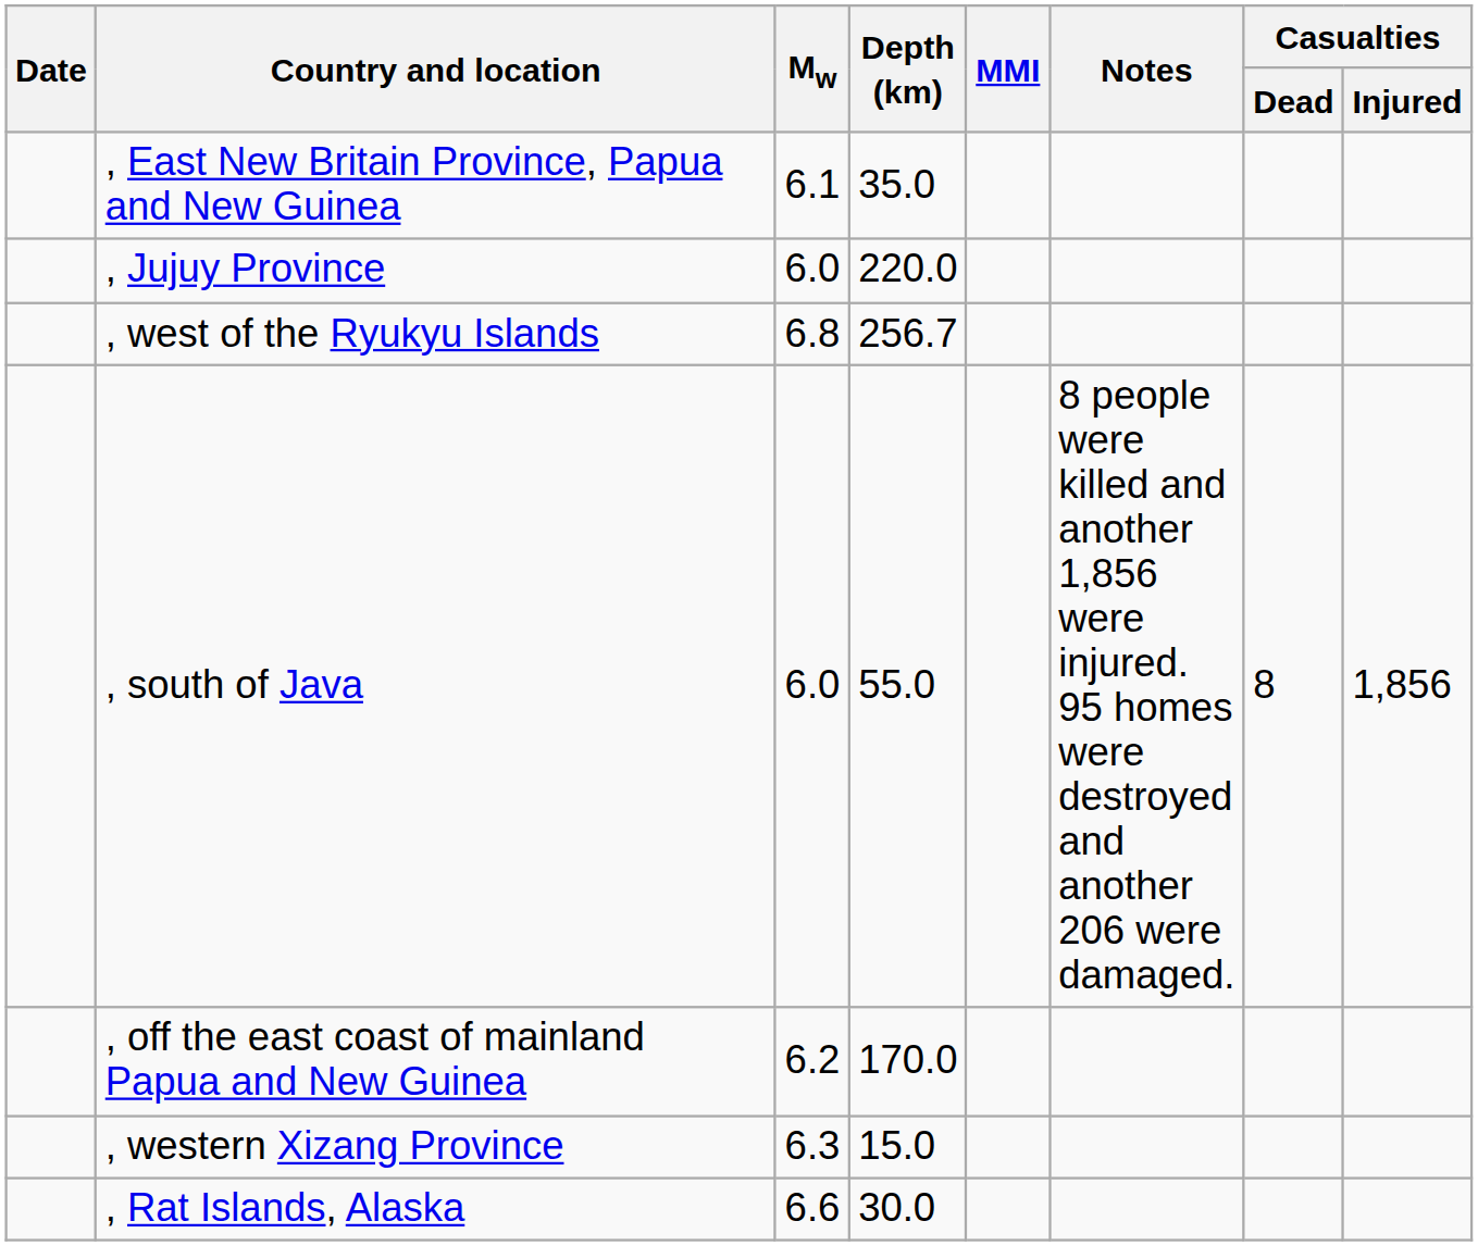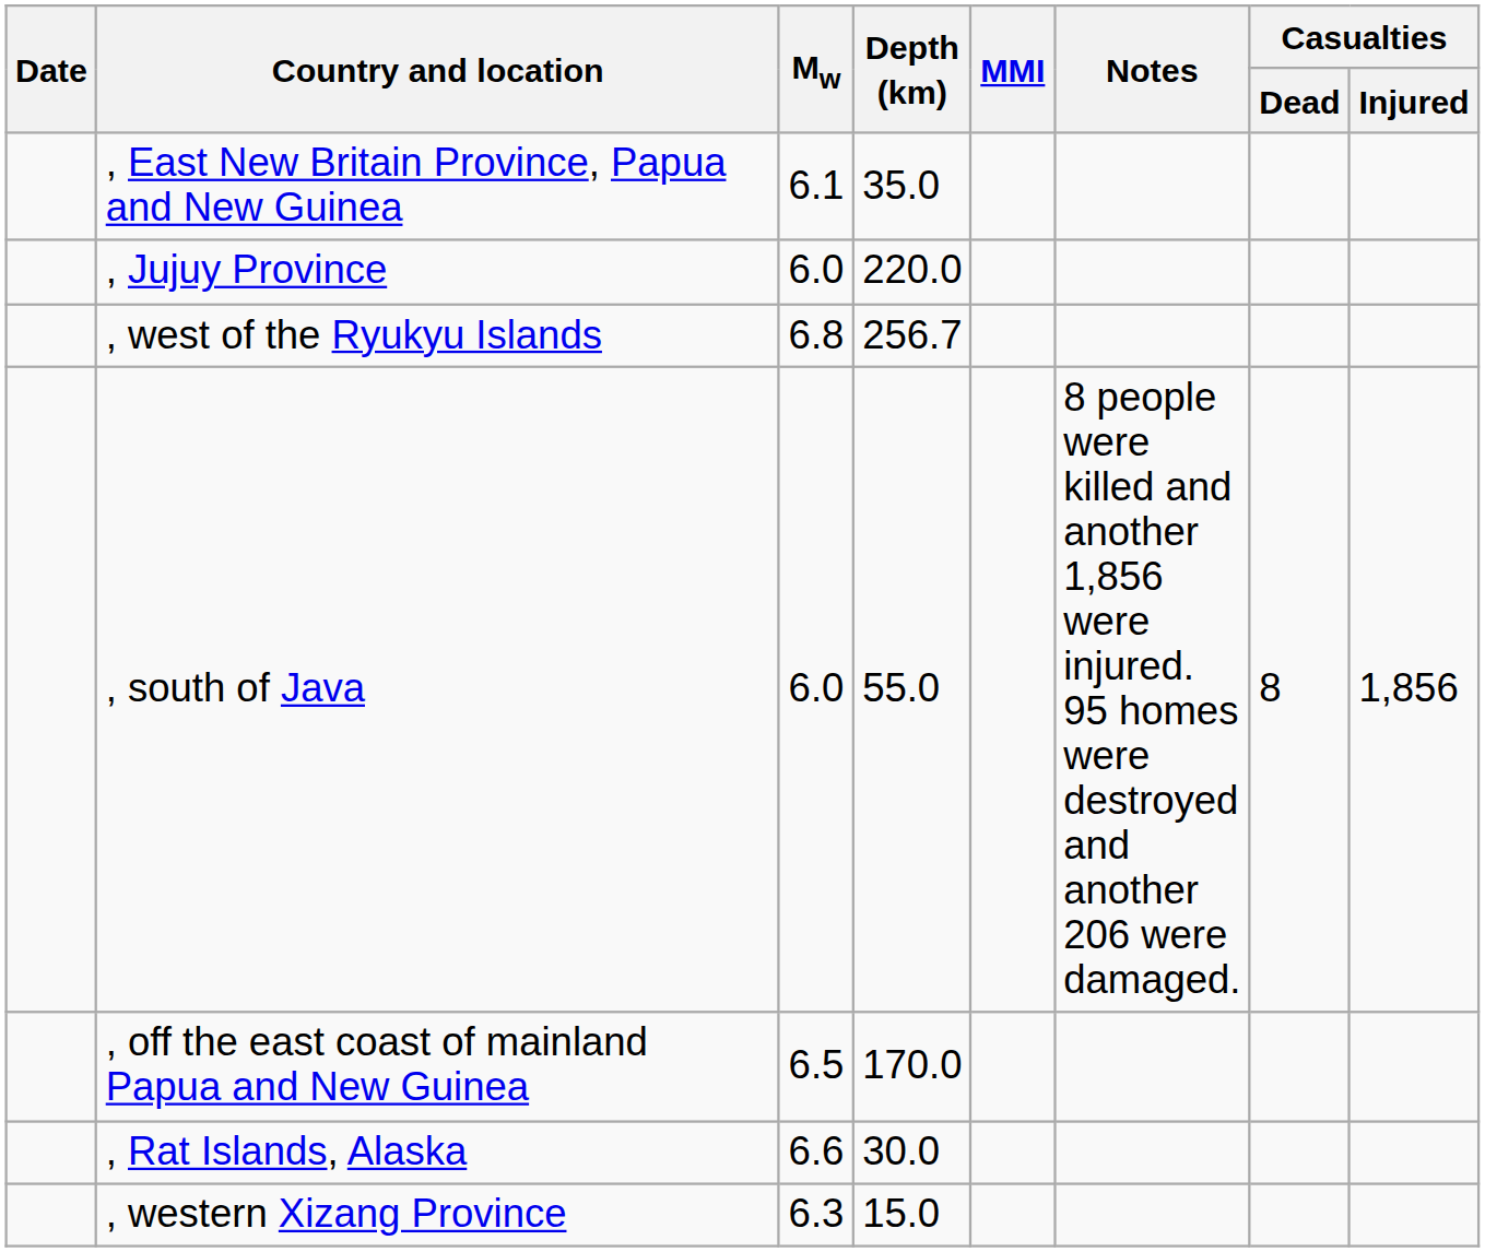, off the east coast of mainland Papua and New Guinea | Mw: 6.2 -> 6.5
rows swapped: , western Xizang Province <-> , Rat Islands, Alaska
